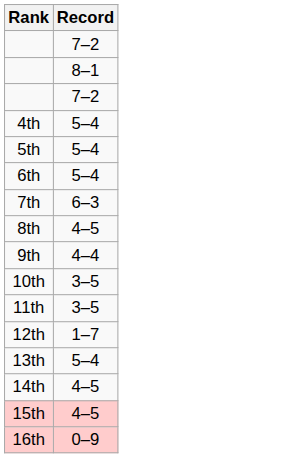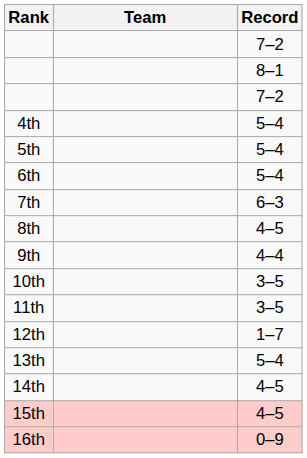+ column: Team
